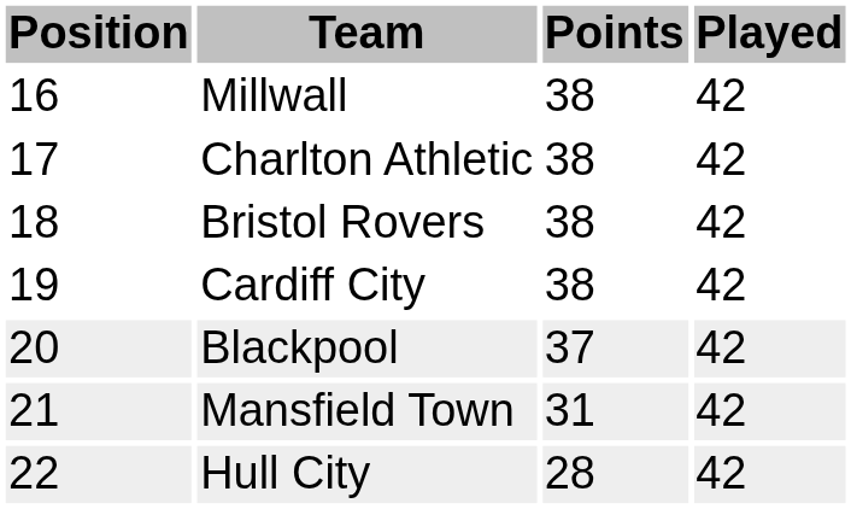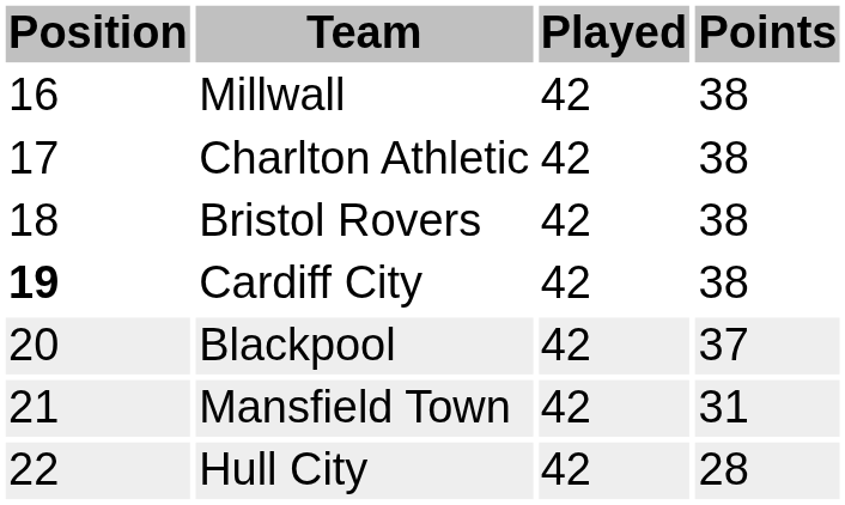columns swapped: Played <-> Points
Cardiff City | Position: normal -> bold
